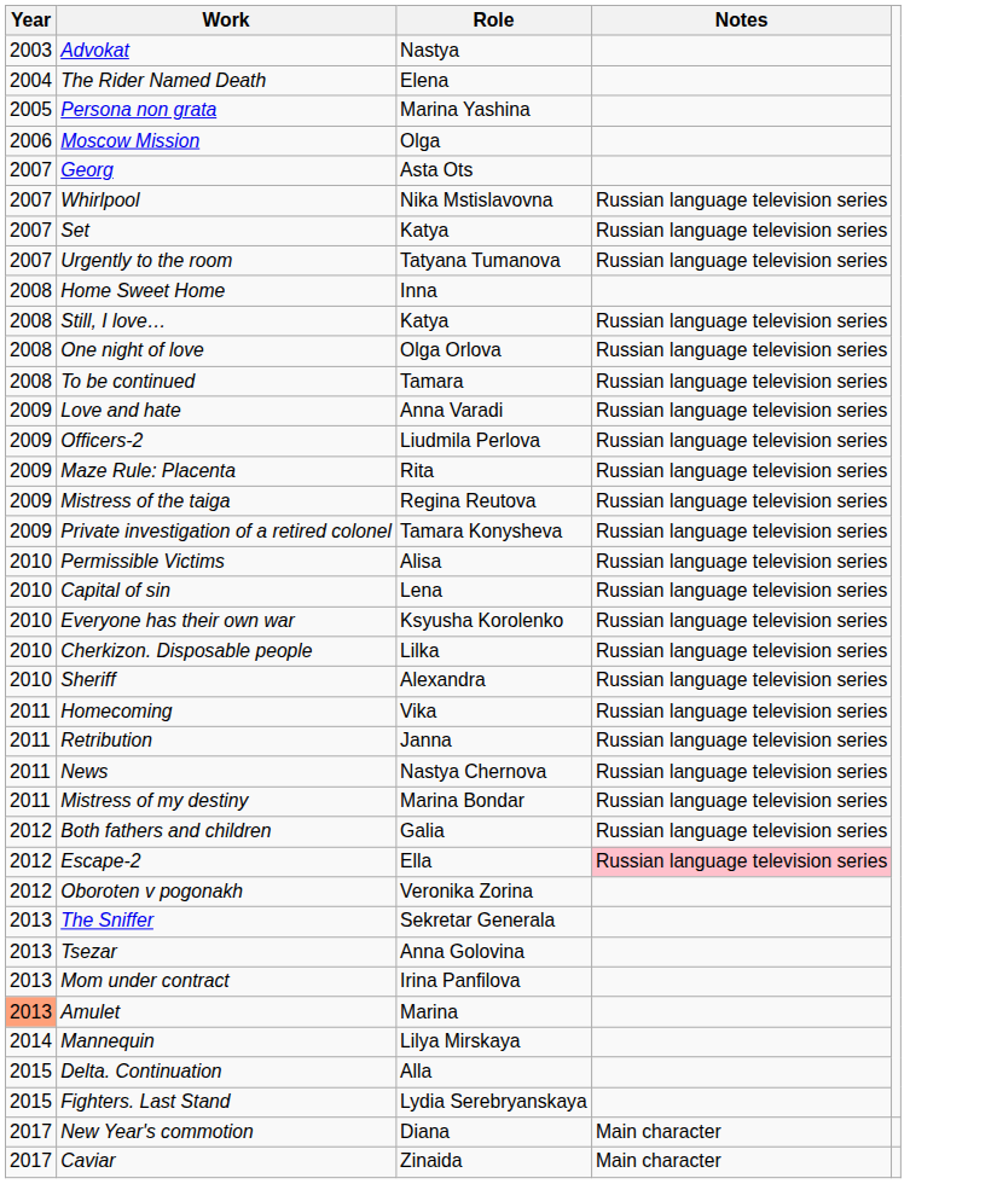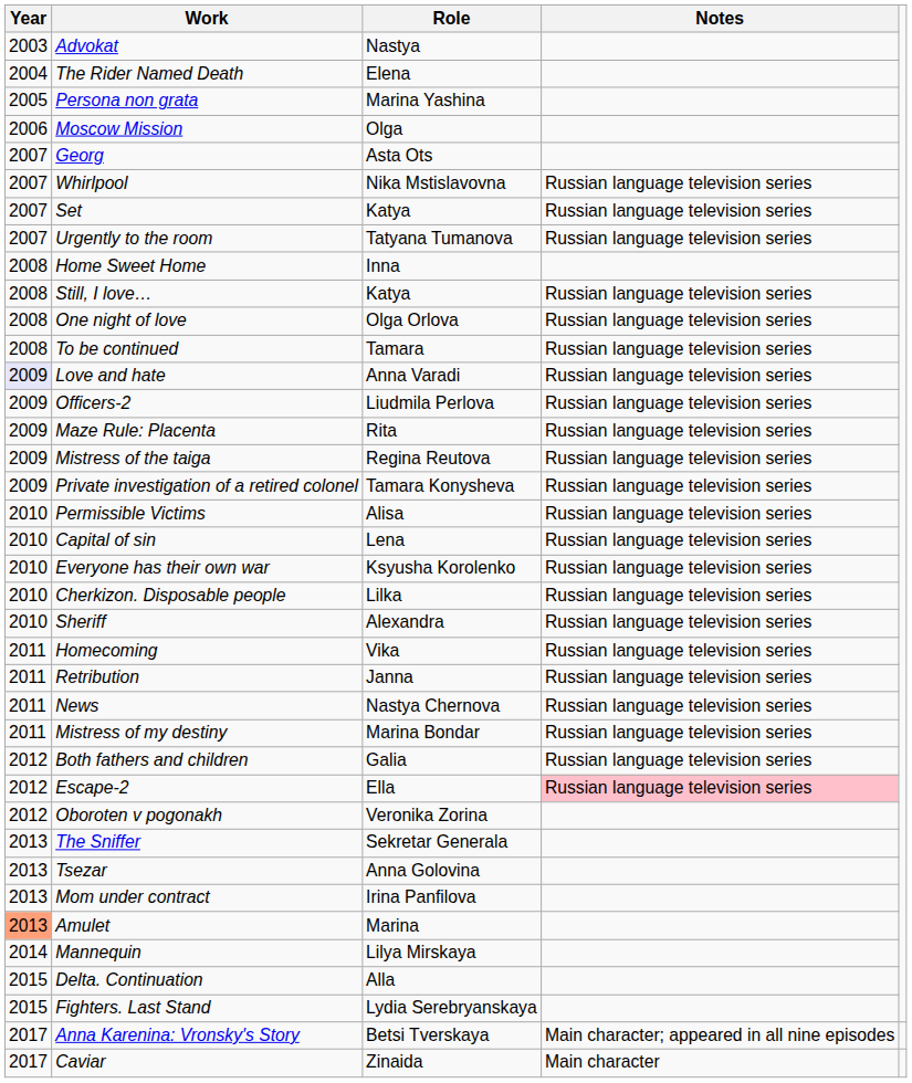Love and hate | Year: no background -> lavender background
+ row: 2017 | Anna Karenina: Vronsky's Story | Betsi Tverskaya | Main character; appeared in all nine episodes
- row: 2017 | New Year's commotion | Diana | Main character
